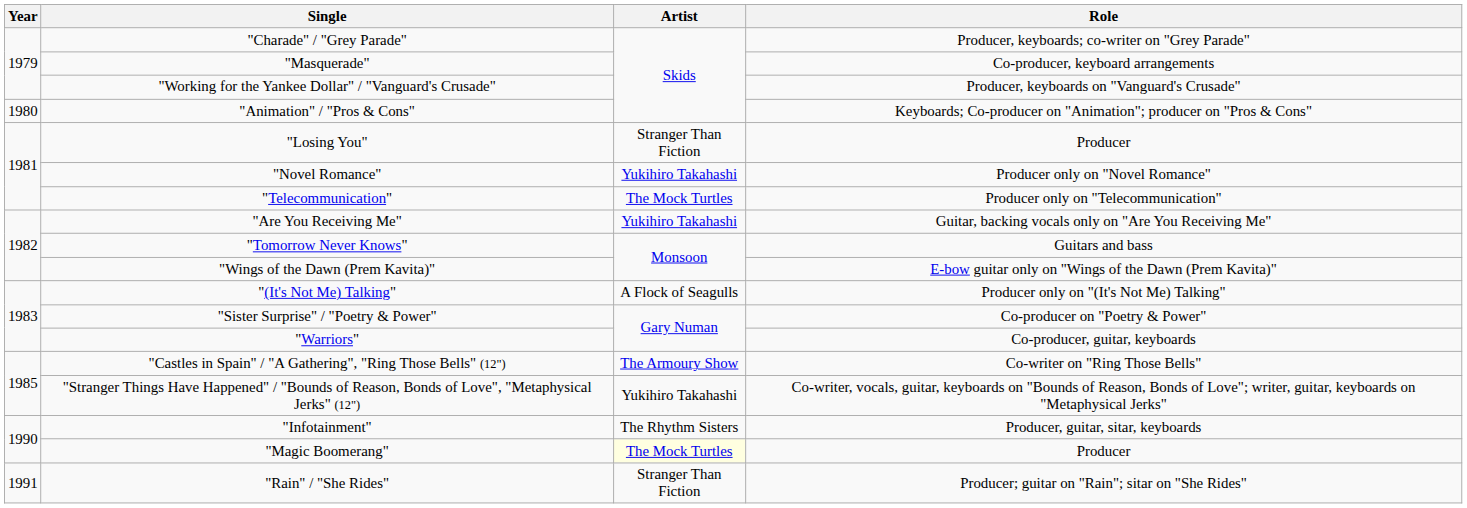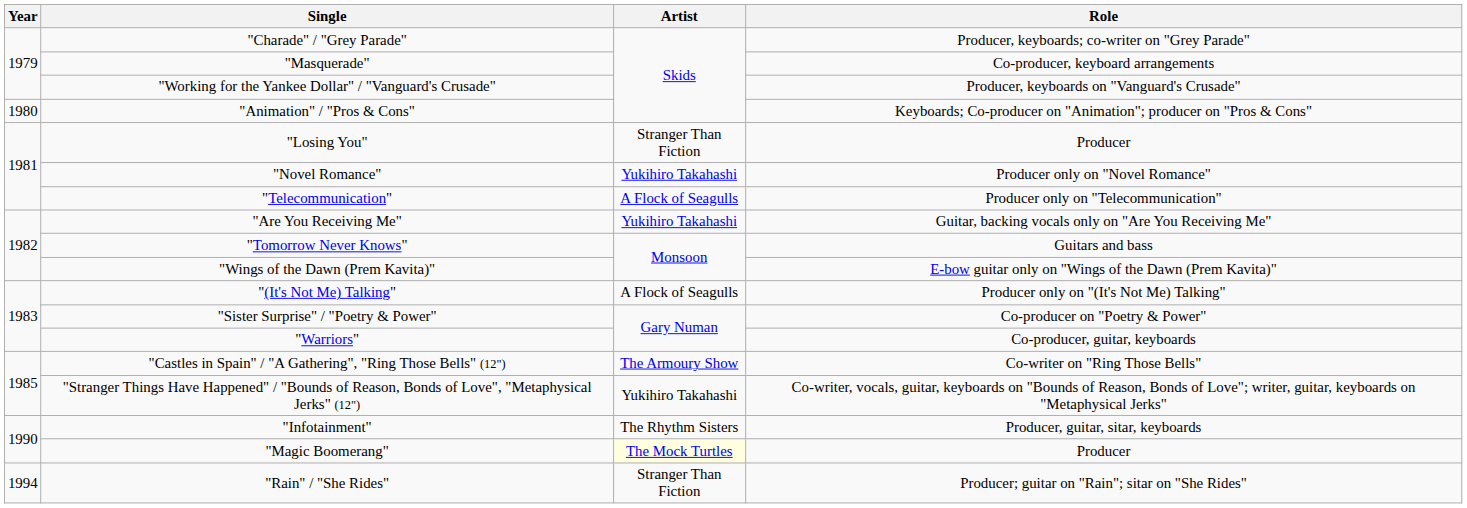"Telecommunication" | Artist: The Mock Turtles -> A Flock of Seagulls
"Rain" / "She Rides" | Year: 1991 -> 1994
